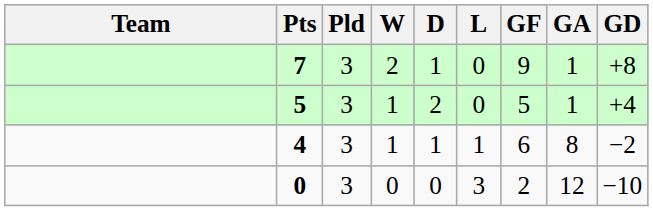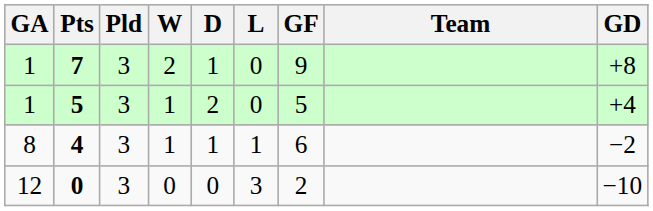columns swapped: Team <-> GA
